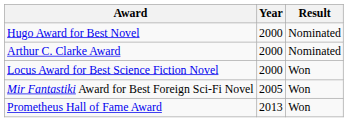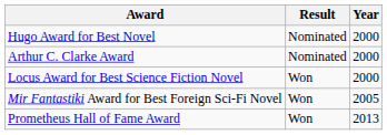columns swapped: Year <-> Result
